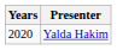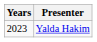Yalda Hakim | Years: 2020 -> 2023
